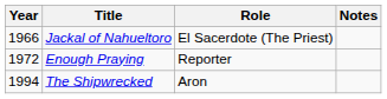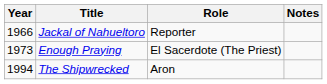Jackal of Nahueltoro | Role: El Sacerdote (The Priest) -> Reporter
Enough Praying | Year: 1972 -> 1973
Enough Praying | Role: Reporter -> El Sacerdote (The Priest)
